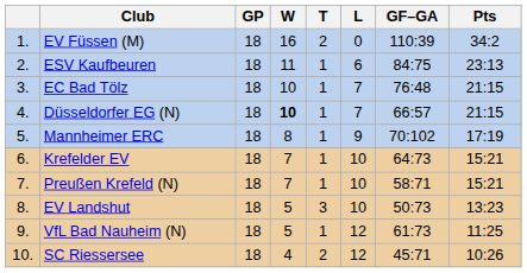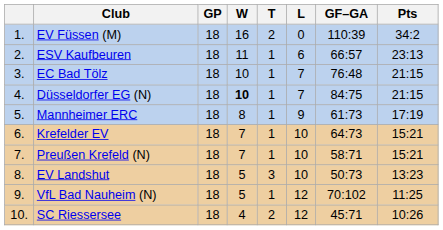ESV Kaufbeuren | GF–GA: 84:75 -> 66:57
Düsseldorfer EG (N) | GF–GA: 66:57 -> 84:75
Mannheimer ERC | GF–GA: 70:102 -> 61:73
VfL Bad Nauheim (N) | GF–GA: 61:73 -> 70:102
